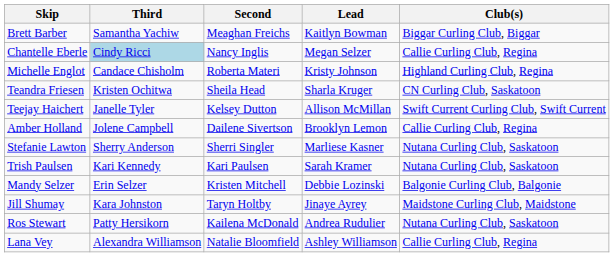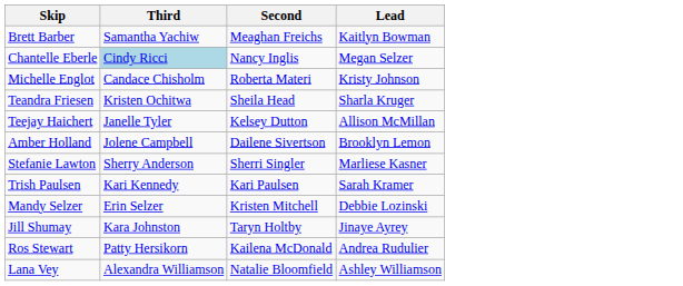- column: Club(s) | Biggar Curling Club, Biggar | Callie Curling Club, Regina | Highland Curling Club, Regina | CN Curling Club, Saskatoon | Swift Current Curling Club, Swift Current | Callie Curling Club, Regina | Nutana Curling Club, Saskatoon | Nutana Curling Club, Saskatoon | Balgonie Curling Club, Balgonie | Maidstone Curling Club, Maidstone | Nutana Curling Club, Saskatoon | Callie Curling Club, Regina
